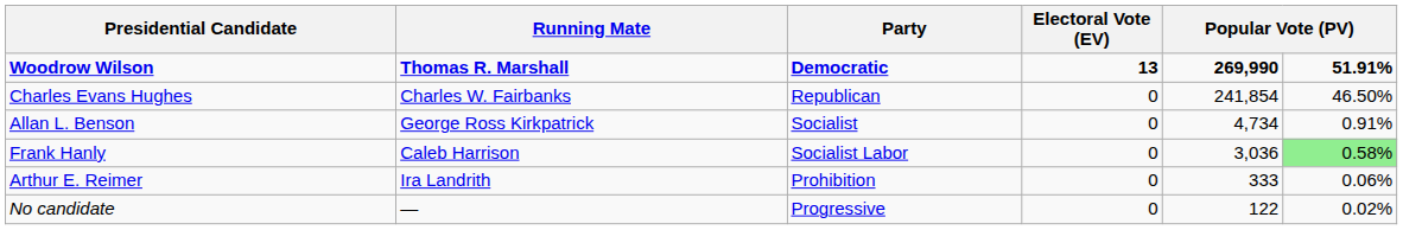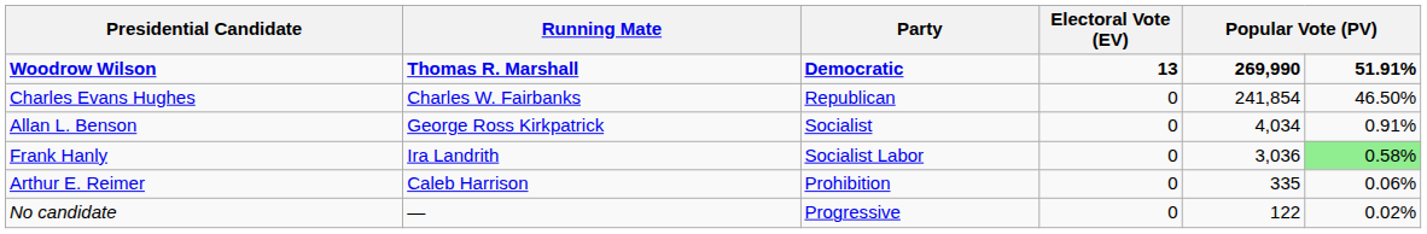Allan L. Benson | column 5: 4,734 -> 4,034
Frank Hanly | Running Mate: Caleb Harrison -> Ira Landrith
Arthur E. Reimer | Running Mate: Ira Landrith -> Caleb Harrison
Arthur E. Reimer | column 5: 333 -> 335
